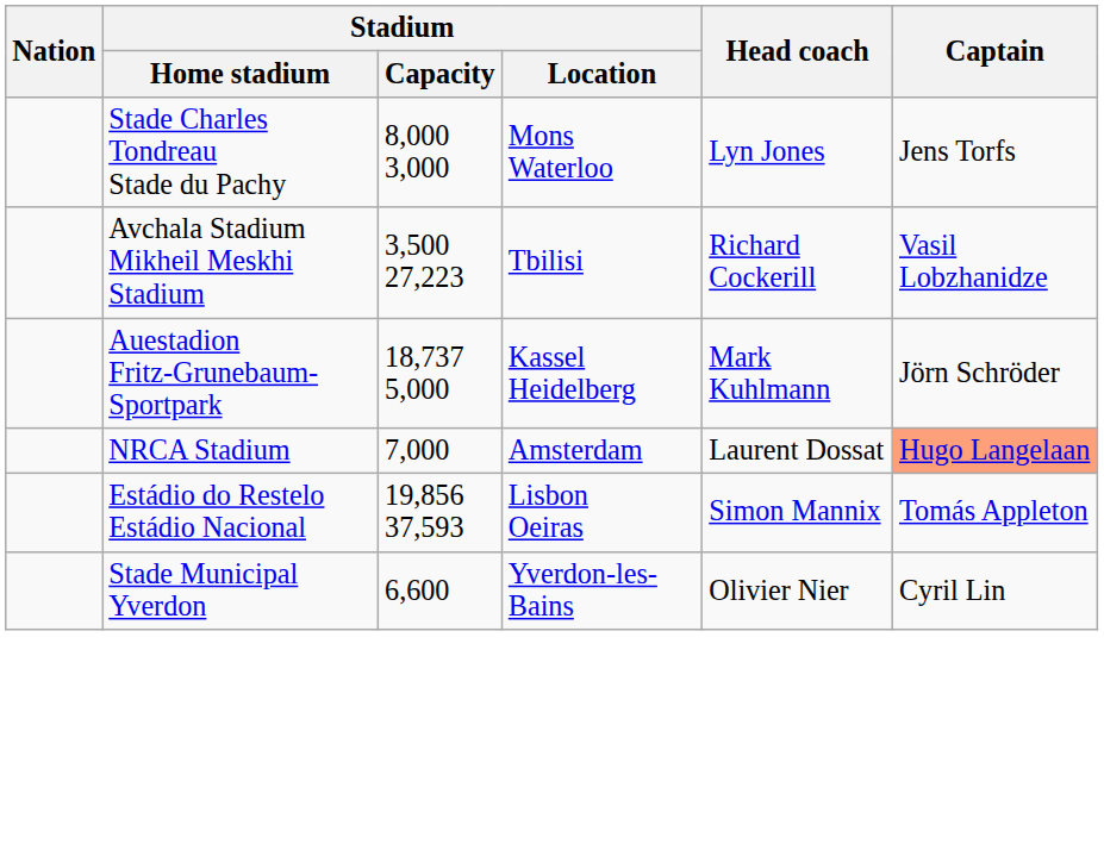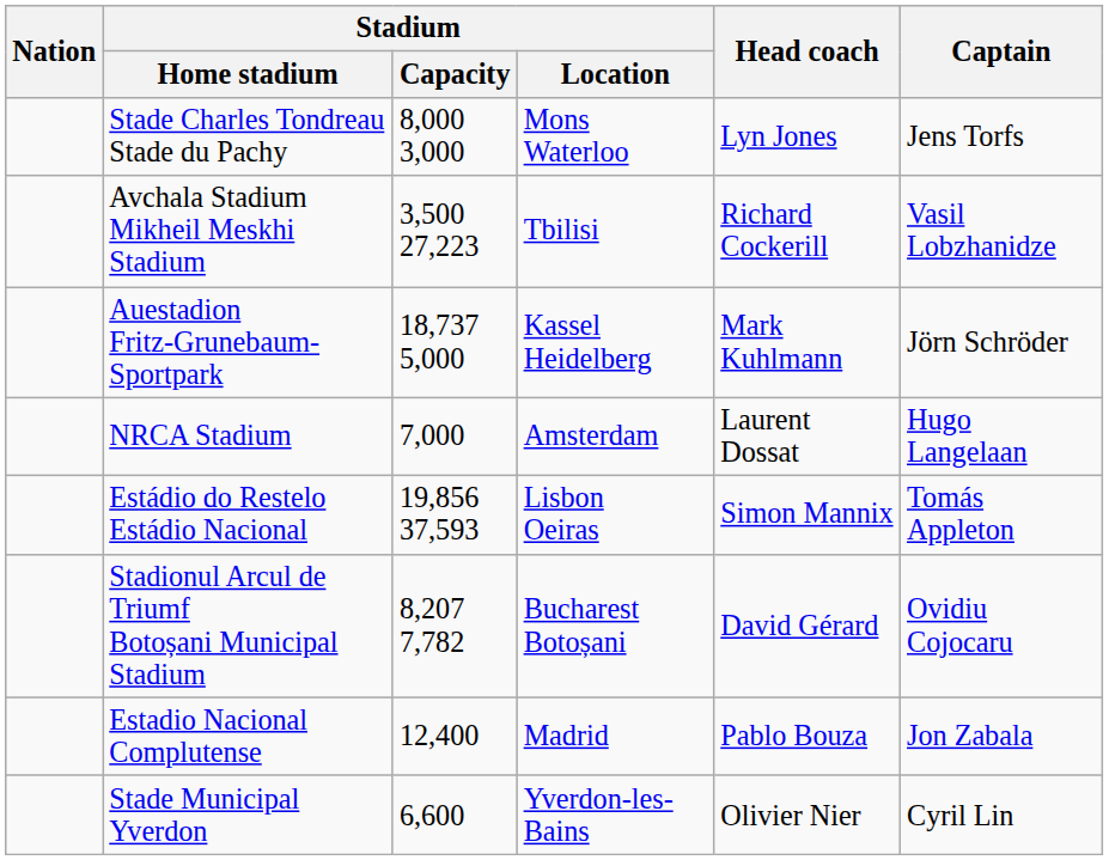NRCA Stadium | Captain: lightsalmon background -> no background
+ row: Stadionul Arcul de Triumf Botoșani Municipal Stadium | 8,207 7,782 | Bucharest Botoșani | David Gérard | Ovidiu Cojocaru
+ row: Estadio Nacional Complutense | 12,400 | Madrid | Pablo Bouza | Jon Zabala
